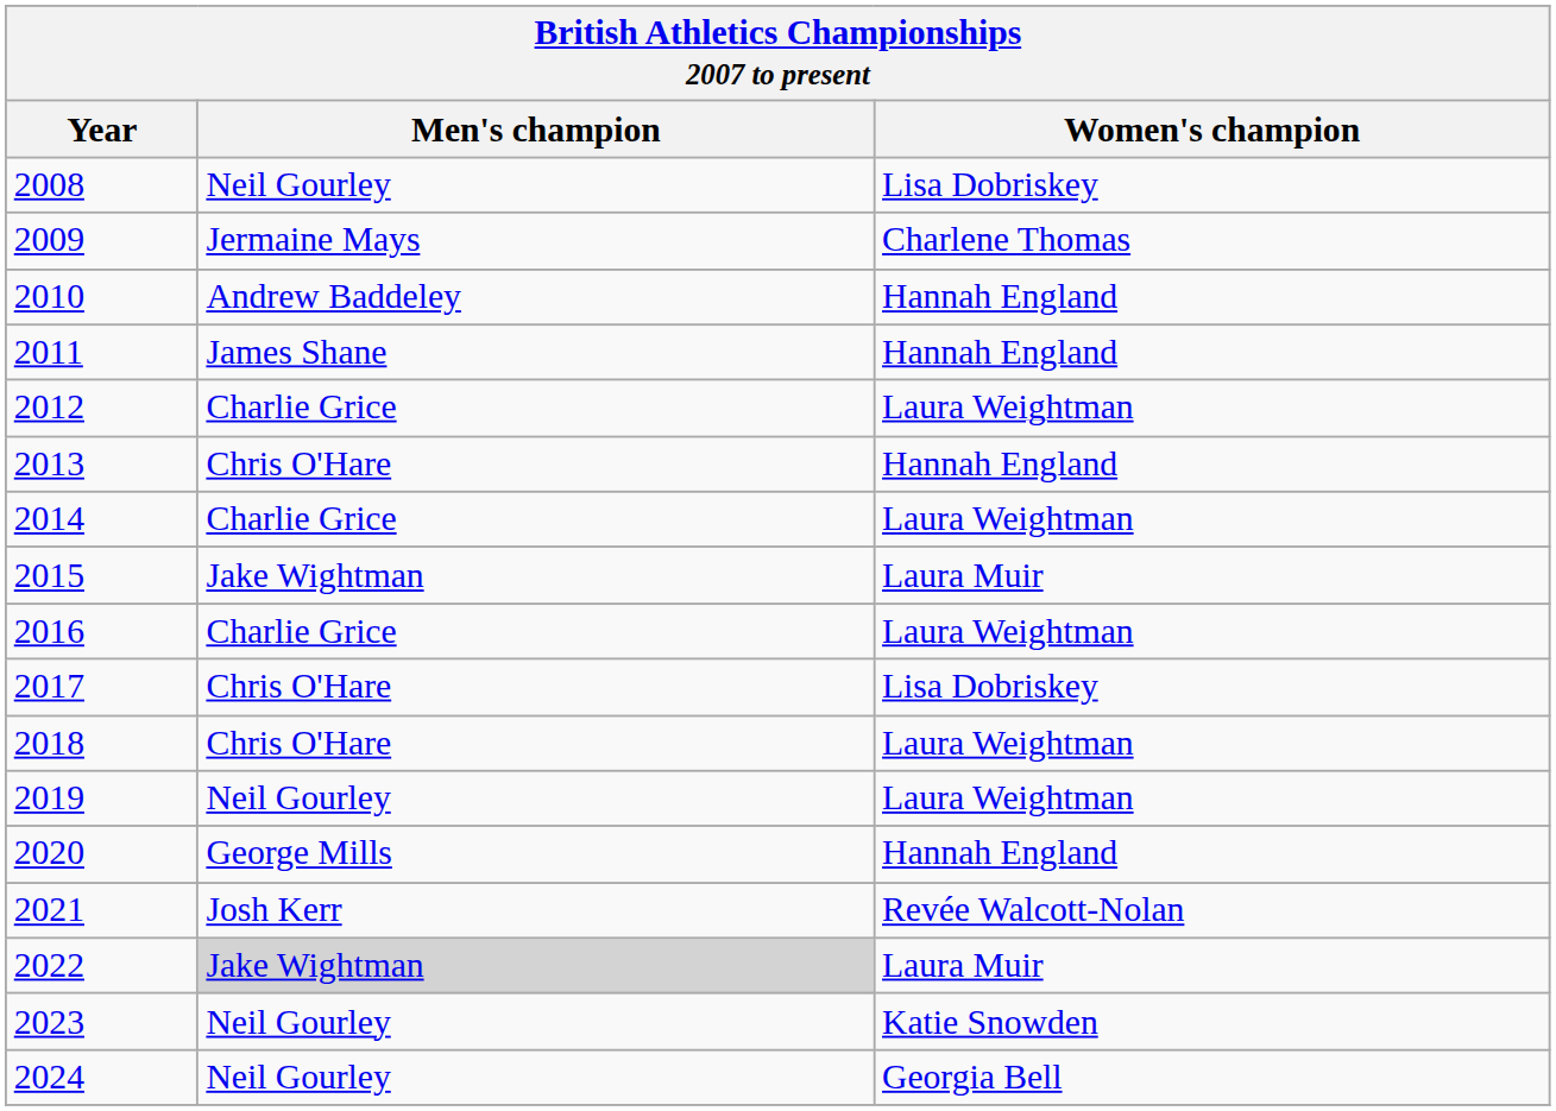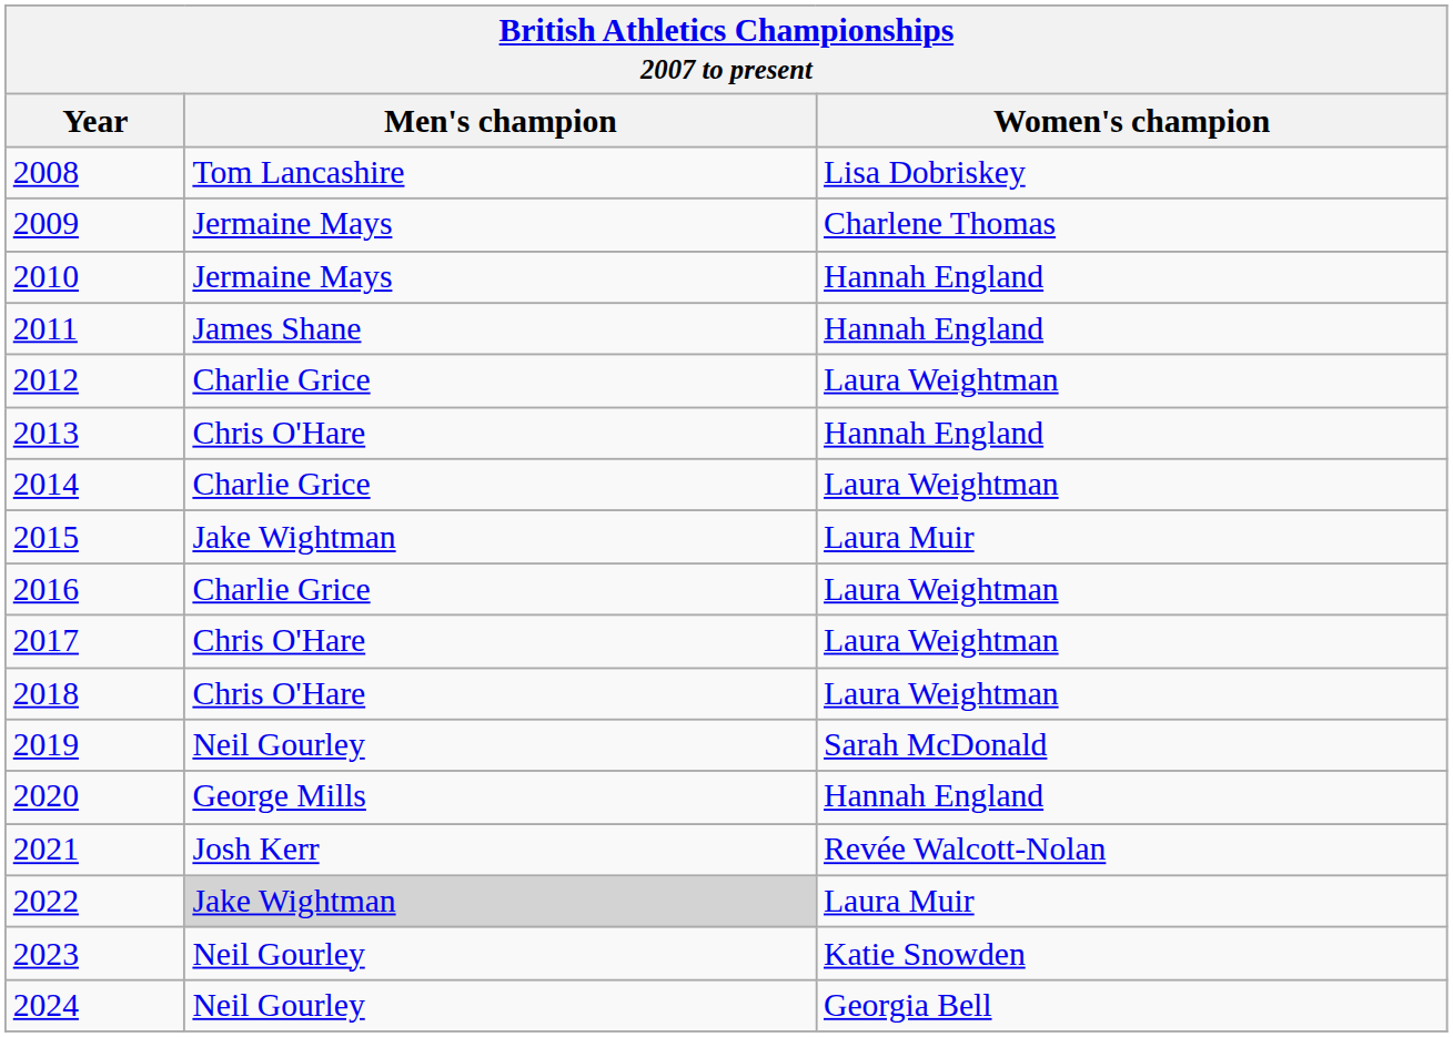2008 | Men's champion: Neil Gourley -> Tom Lancashire
2010 | Men's champion: Andrew Baddeley -> Jermaine Mays
2017 | Women's champion: Lisa Dobriskey -> Laura Weightman
2019 | Women's champion: Laura Weightman -> Sarah McDonald
